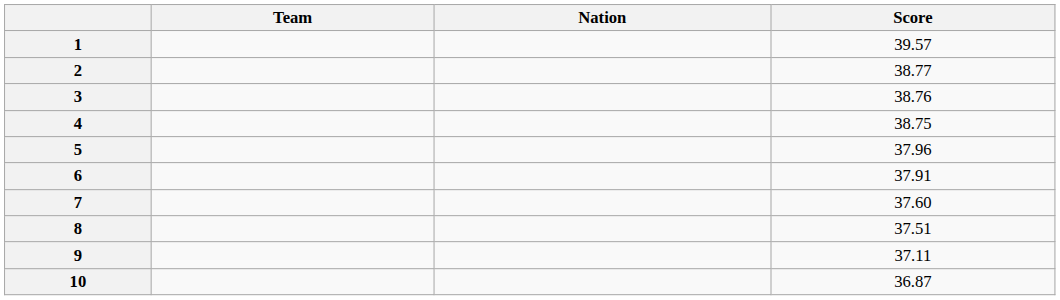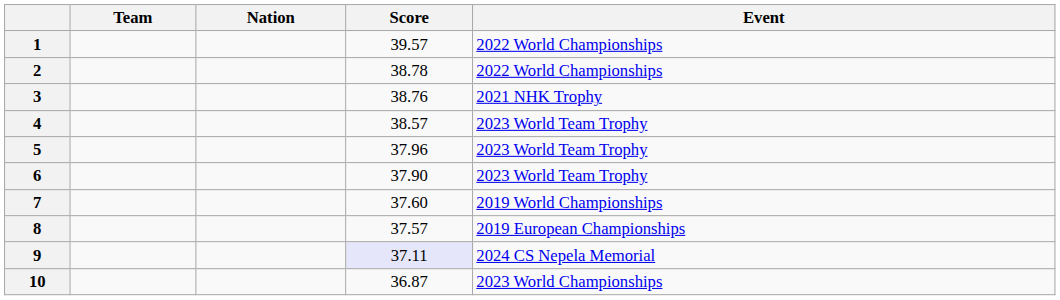+ column: Event | 2022 World Championships | 2022 World Championships | 2021 NHK Trophy | 2023 World Team Trophy | 2023 World Team Trophy | 2023 World Team Trophy | 2019 World Championships | 2019 European Championships | 2024 CS Nepela Memorial | 2023 World Championships
2 | Score: 38.77 -> 38.78
4 | Score: 38.75 -> 38.57
6 | Score: 37.91 -> 37.90
8 | Score: 37.51 -> 37.57
9 | Score: no background -> lavender background
